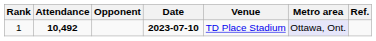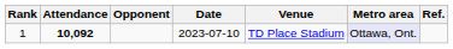1 | Attendance: 10,492 -> 10,092
1 | Date: bold -> normal
